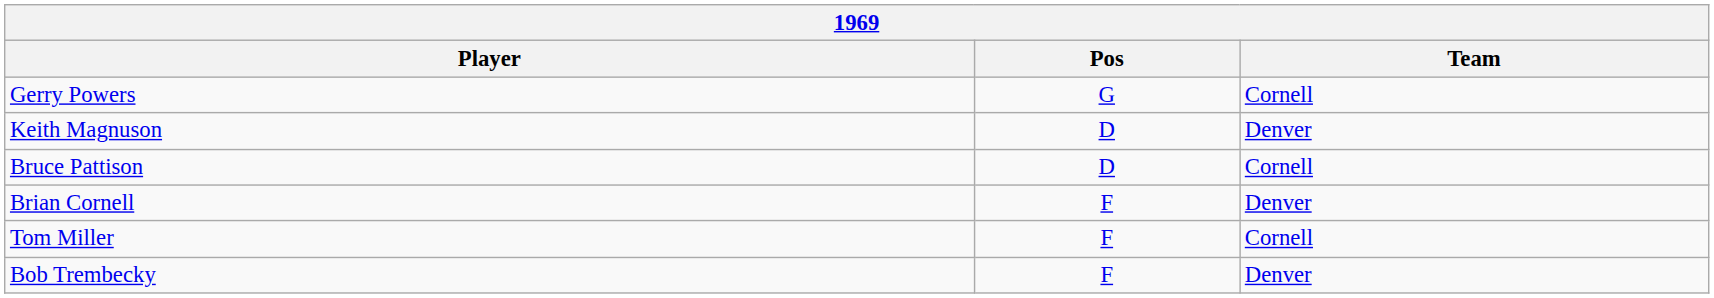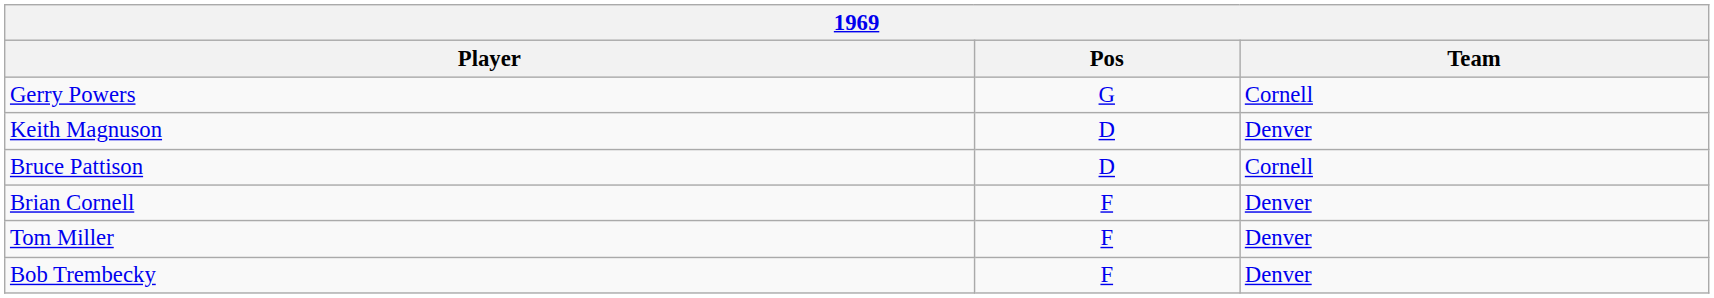Tom Miller | Team: Cornell -> Denver
